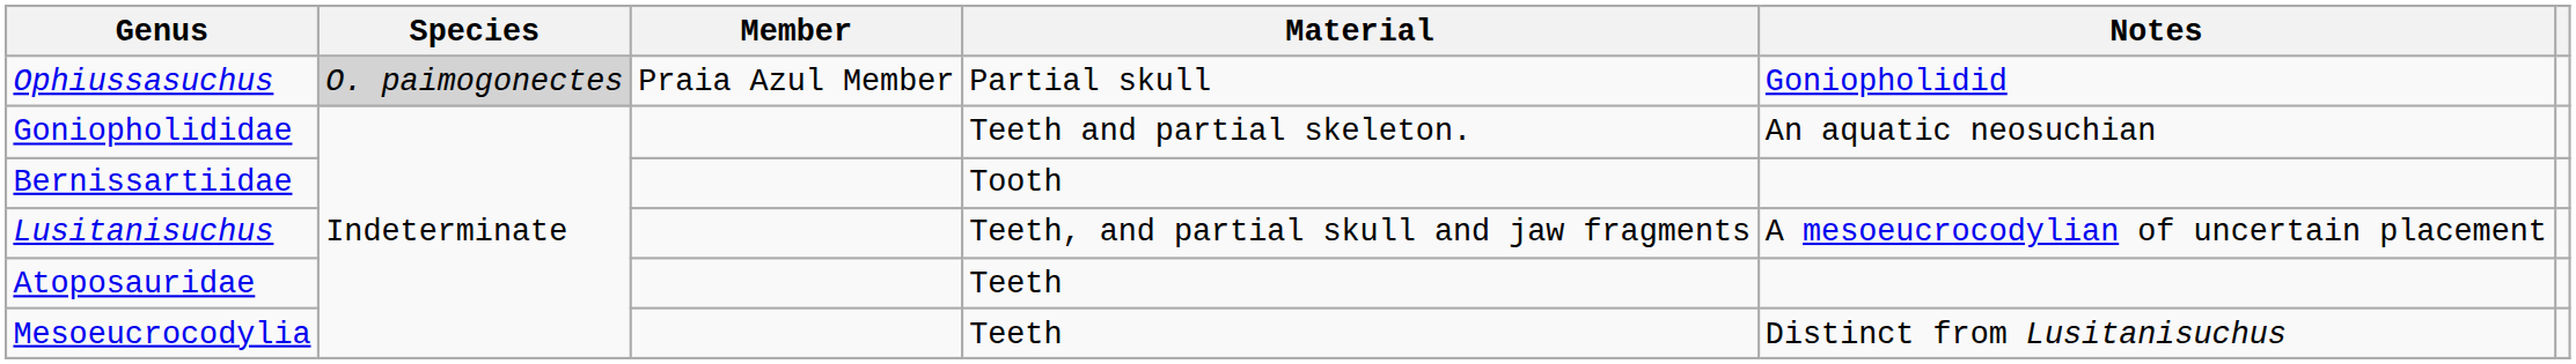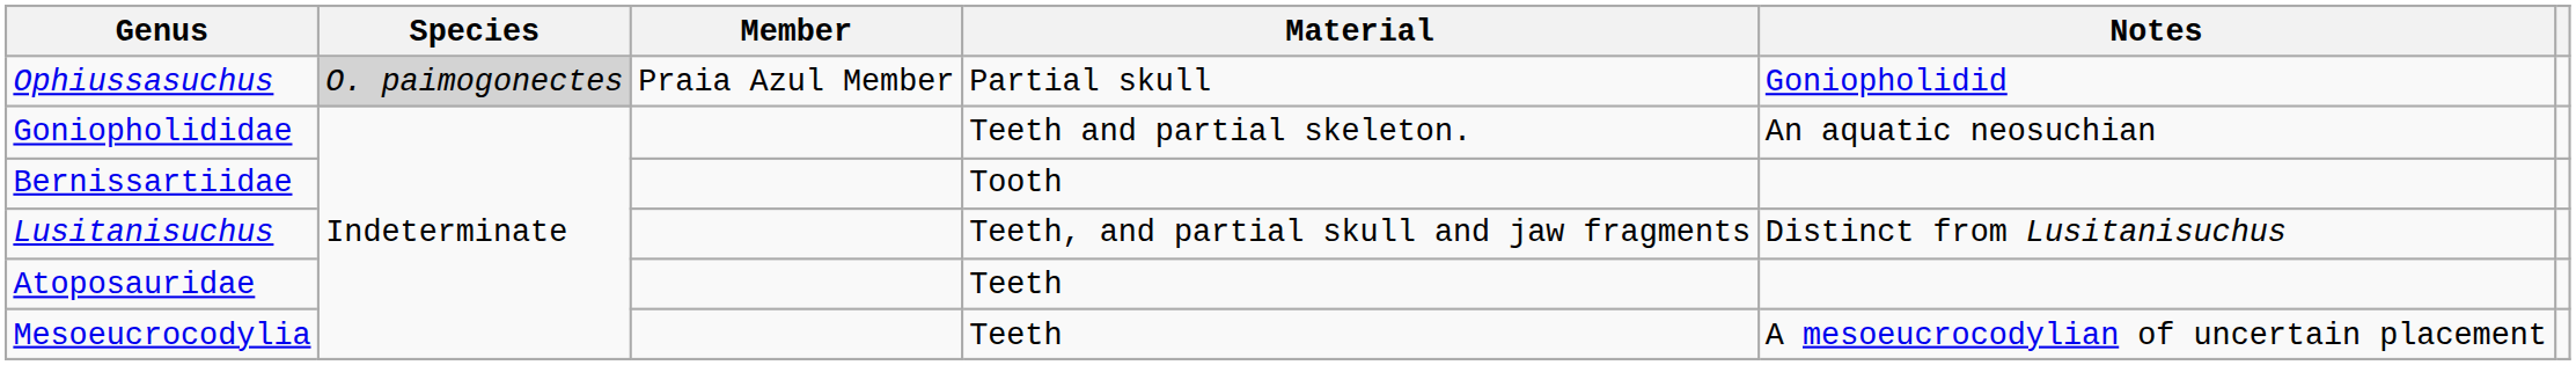Lusitanisuchus | Notes: A mesoeucrocodylian of uncertain placement -> Distinct from Lusitanisuchus
Mesoeucrocodylia | Notes: Distinct from Lusitanisuchus -> A mesoeucrocodylian of uncertain placement
